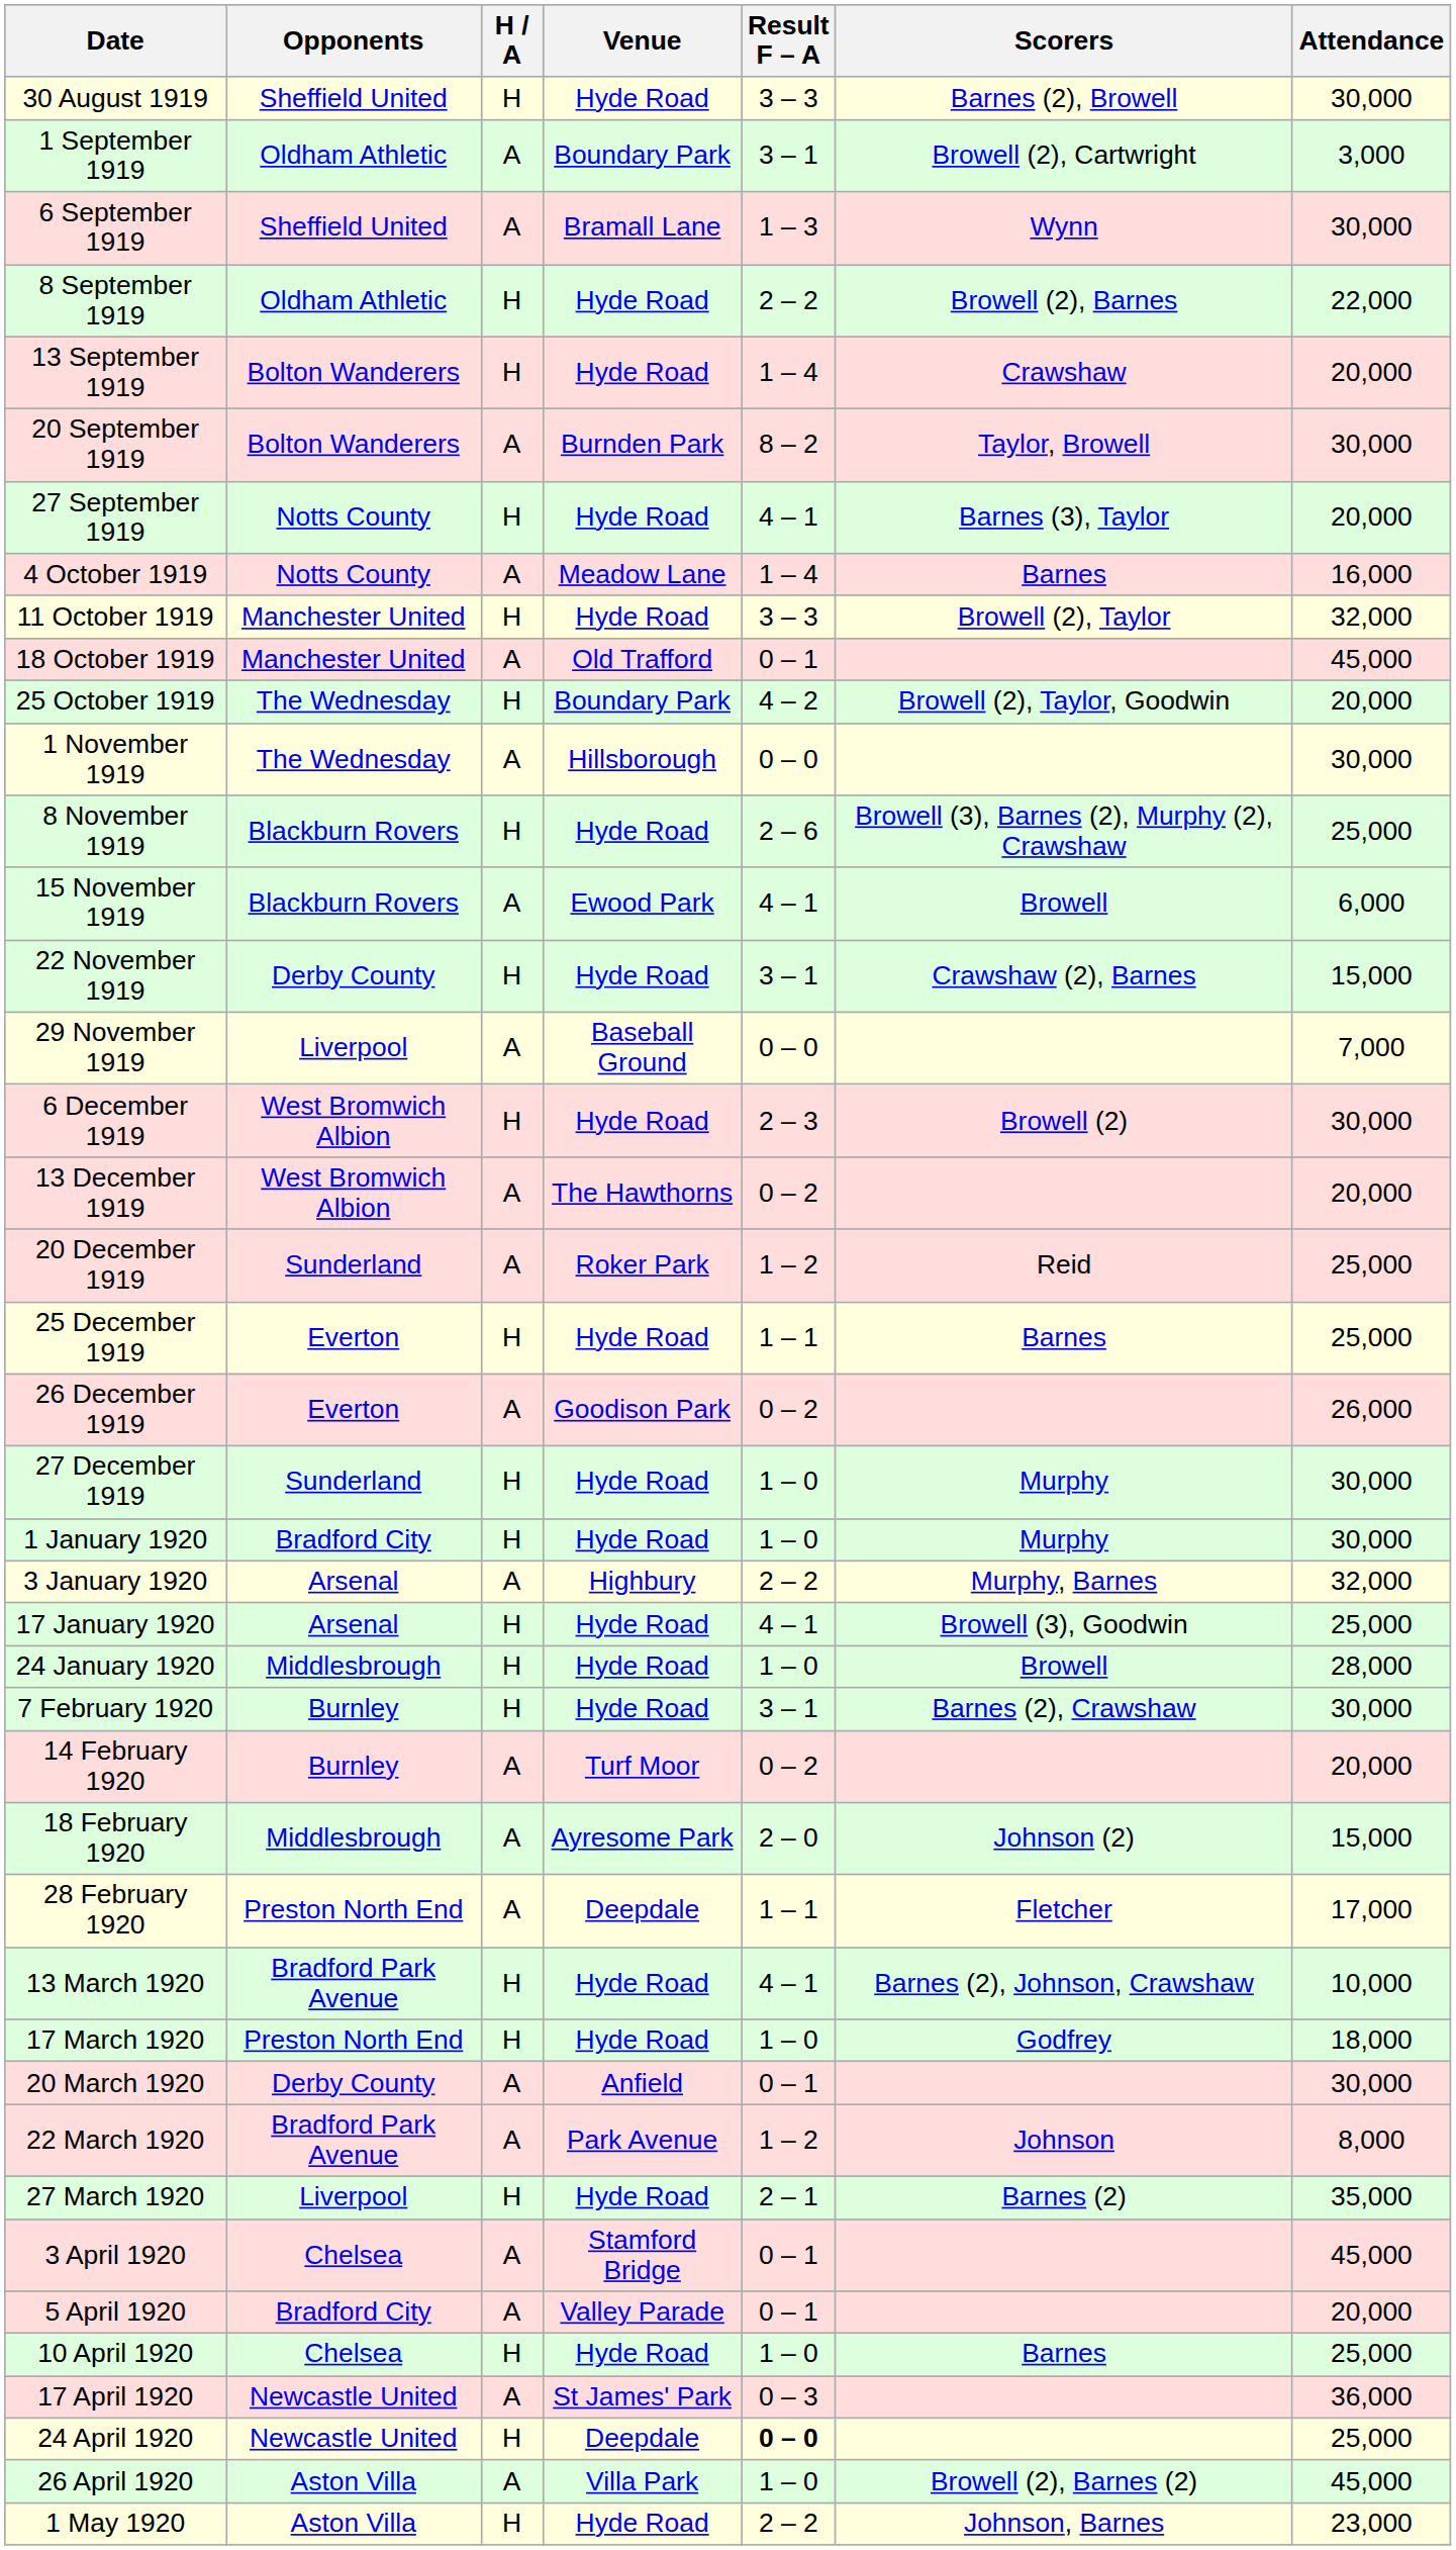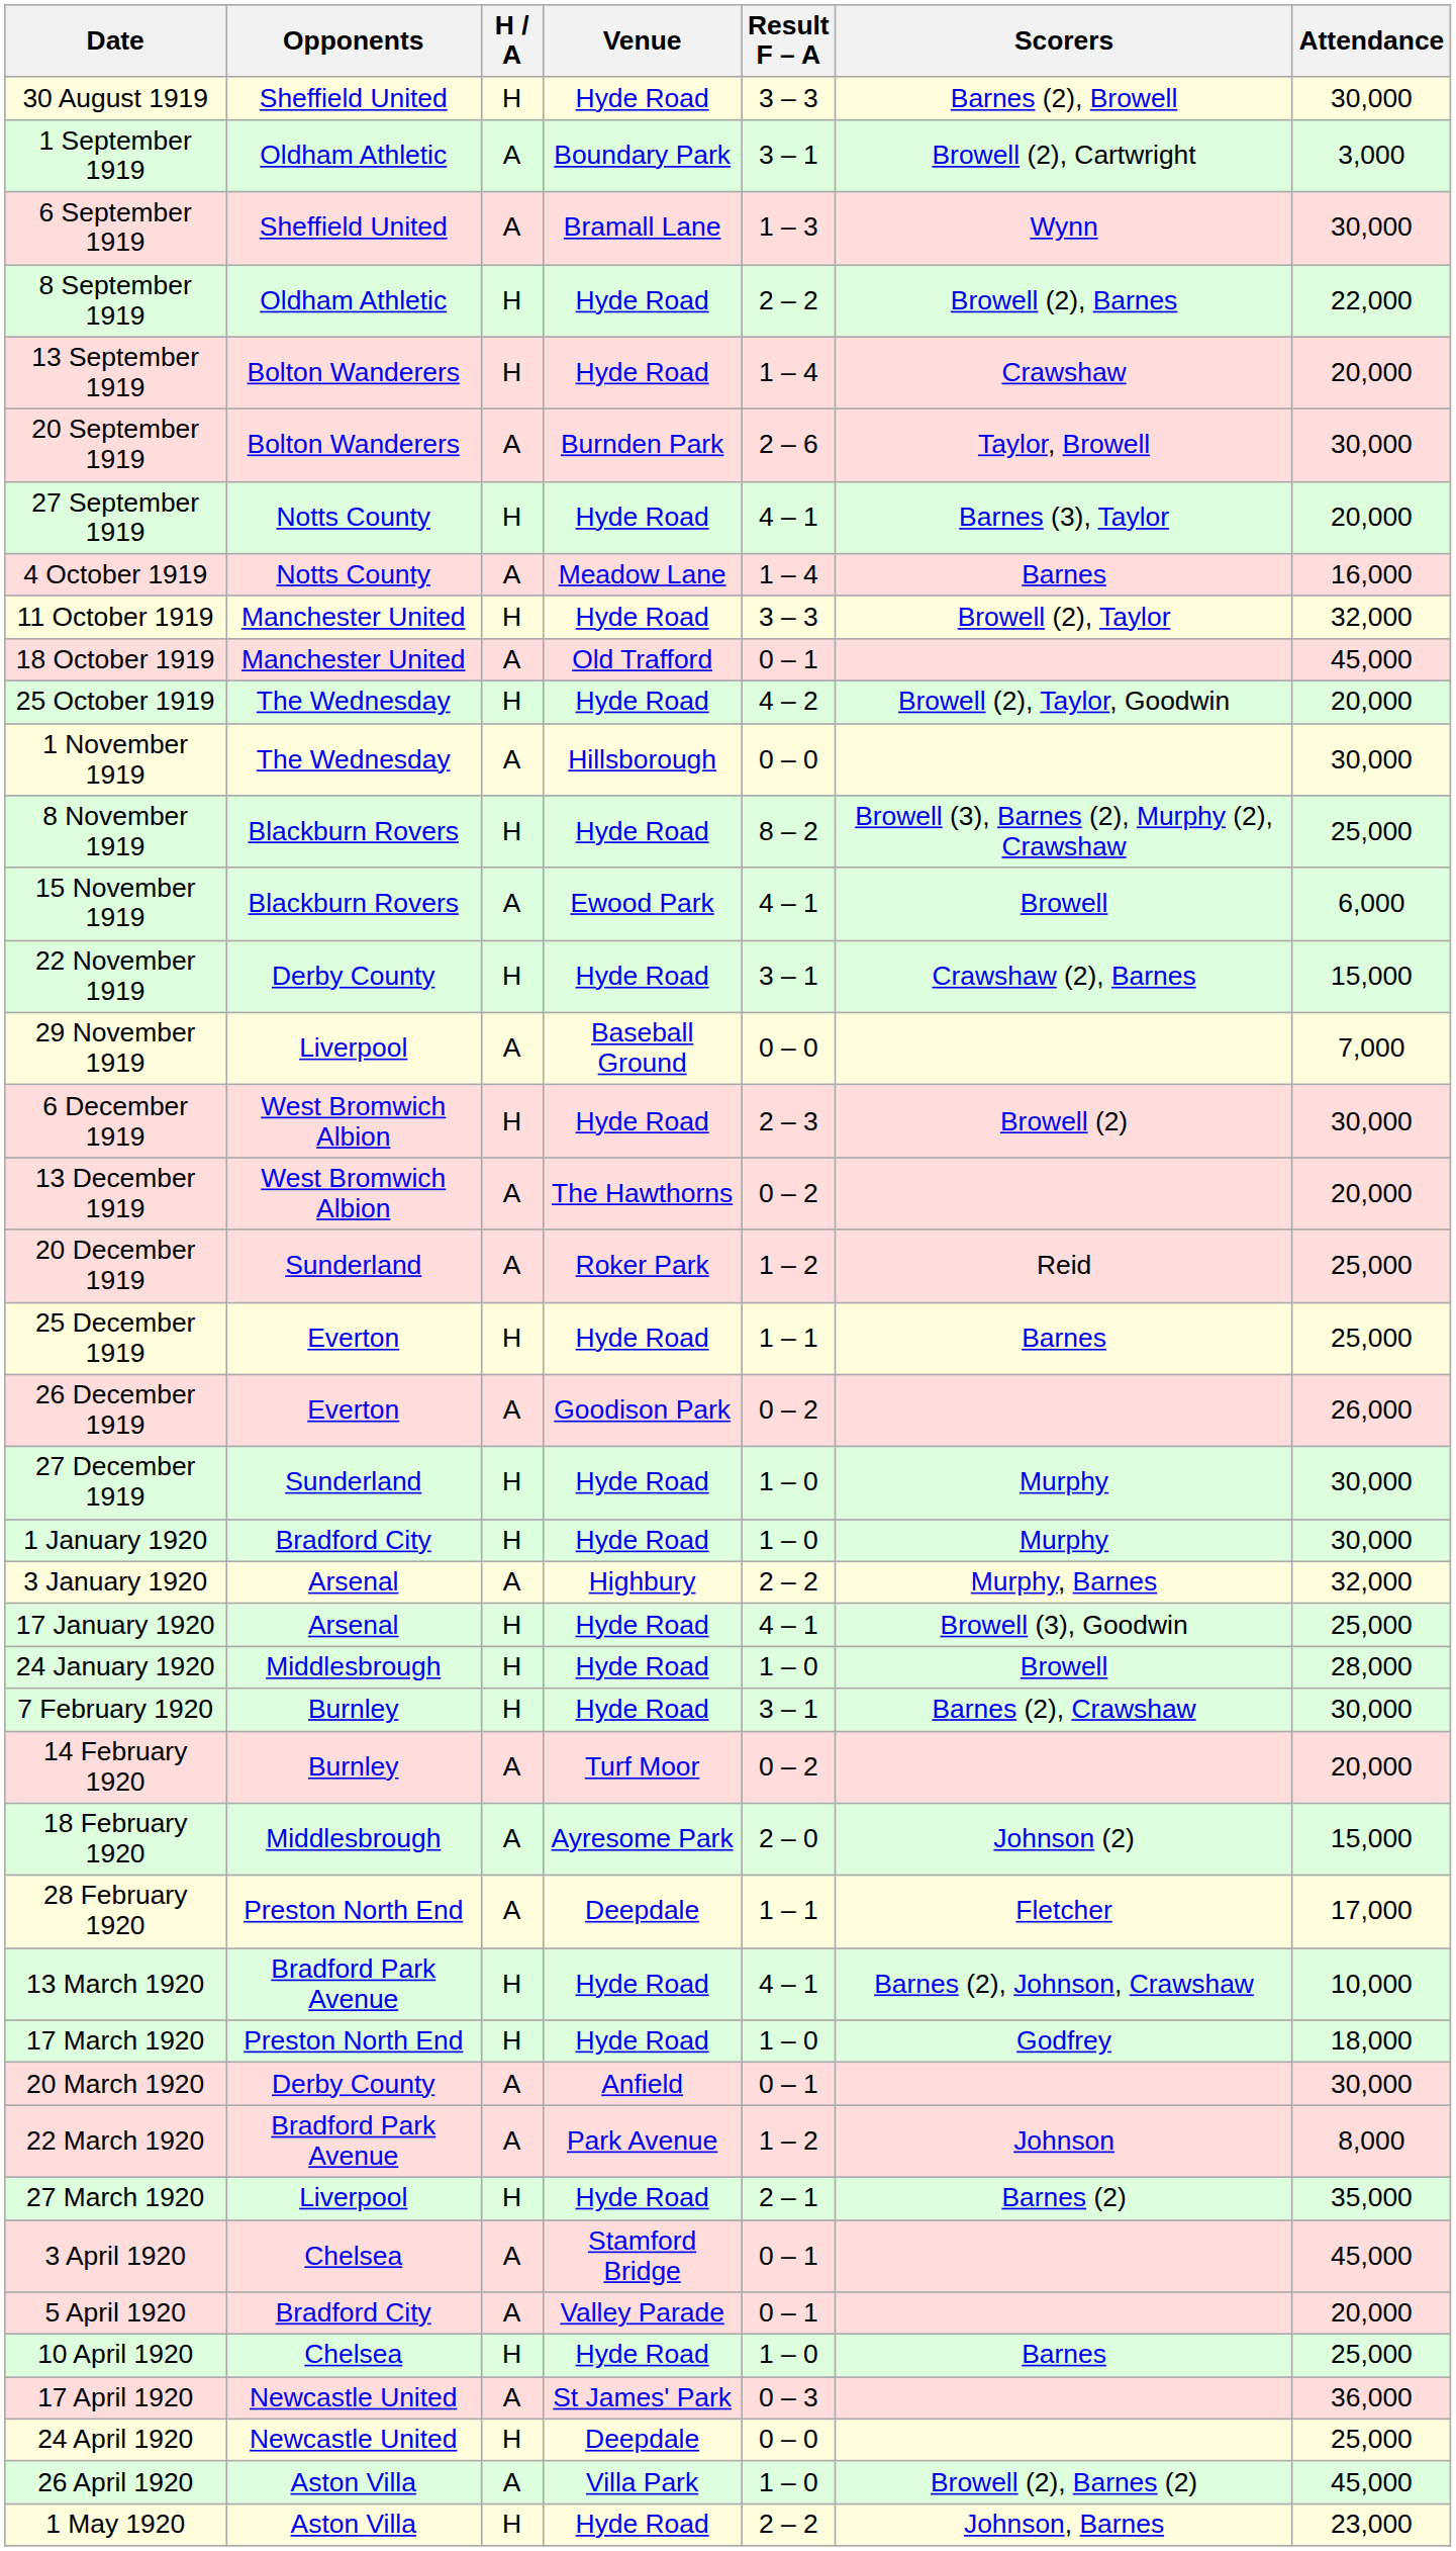20 September 1919 | Result F – A: 8 – 2 -> 2 – 6
25 October 1919 | Venue: Boundary Park -> Hyde Road
8 November 1919 | Result F – A: 2 – 6 -> 8 – 2
24 April 1920 | Result F – A: bold -> normal
